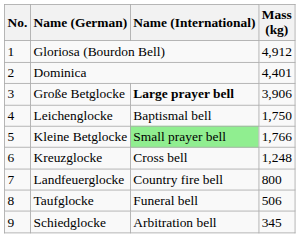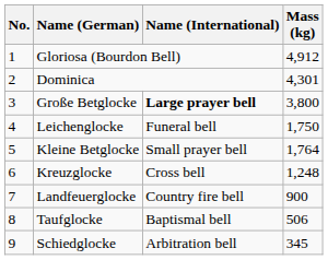Dominica | Mass (kg): 4,401 -> 4,301
Große Betglocke | Mass (kg): 3,906 -> 3,800
Leichenglocke | Name (International): Baptismal bell -> Funeral bell
Kleine Betglocke | Name (International): lightgreen background -> no background
Kleine Betglocke | Mass (kg): 1,766 -> 1,764
Landfeuerglocke | Mass (kg): 800 -> 900
Taufglocke | Name (International): Funeral bell -> Baptismal bell
